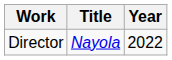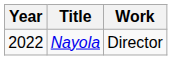columns swapped: Year <-> Work
